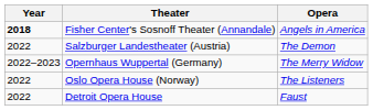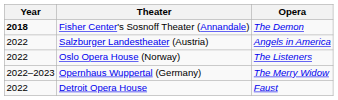Fisher Center's Sosnoff Theater (Annandale) | Opera: Angels in America -> The Demon
Salzburger Landestheater (Austria) | Opera: The Demon -> Angels in America
rows swapped: Opernhaus Wuppertal (Germany) <-> Oslo Opera House (Norway)
